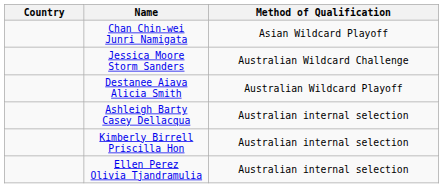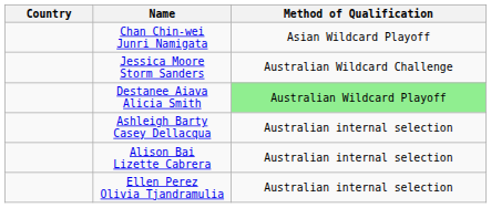Destanee Aiava Alicia Smith | Method of Qualification: no background -> lightgreen background
+ row: Alison Bai Lizette Cabrera | Australian internal selection
- row: Kimberly Birrell Priscilla Hon | Australian internal selection
